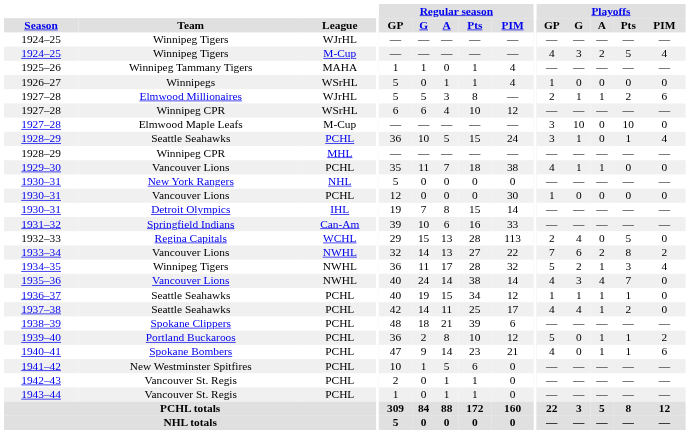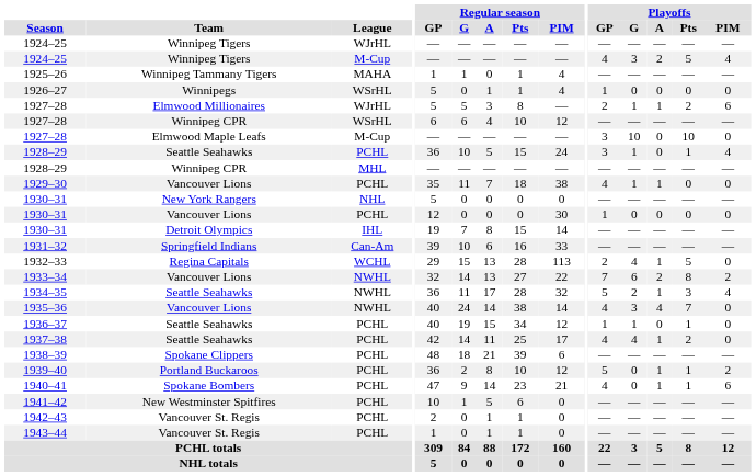1932–33 | Playoffs / A: 0 -> 1
1934–35 | Team: Winnipeg Tigers -> Seattle Seahawks
1936–37 | Playoffs / A: 1 -> 0
